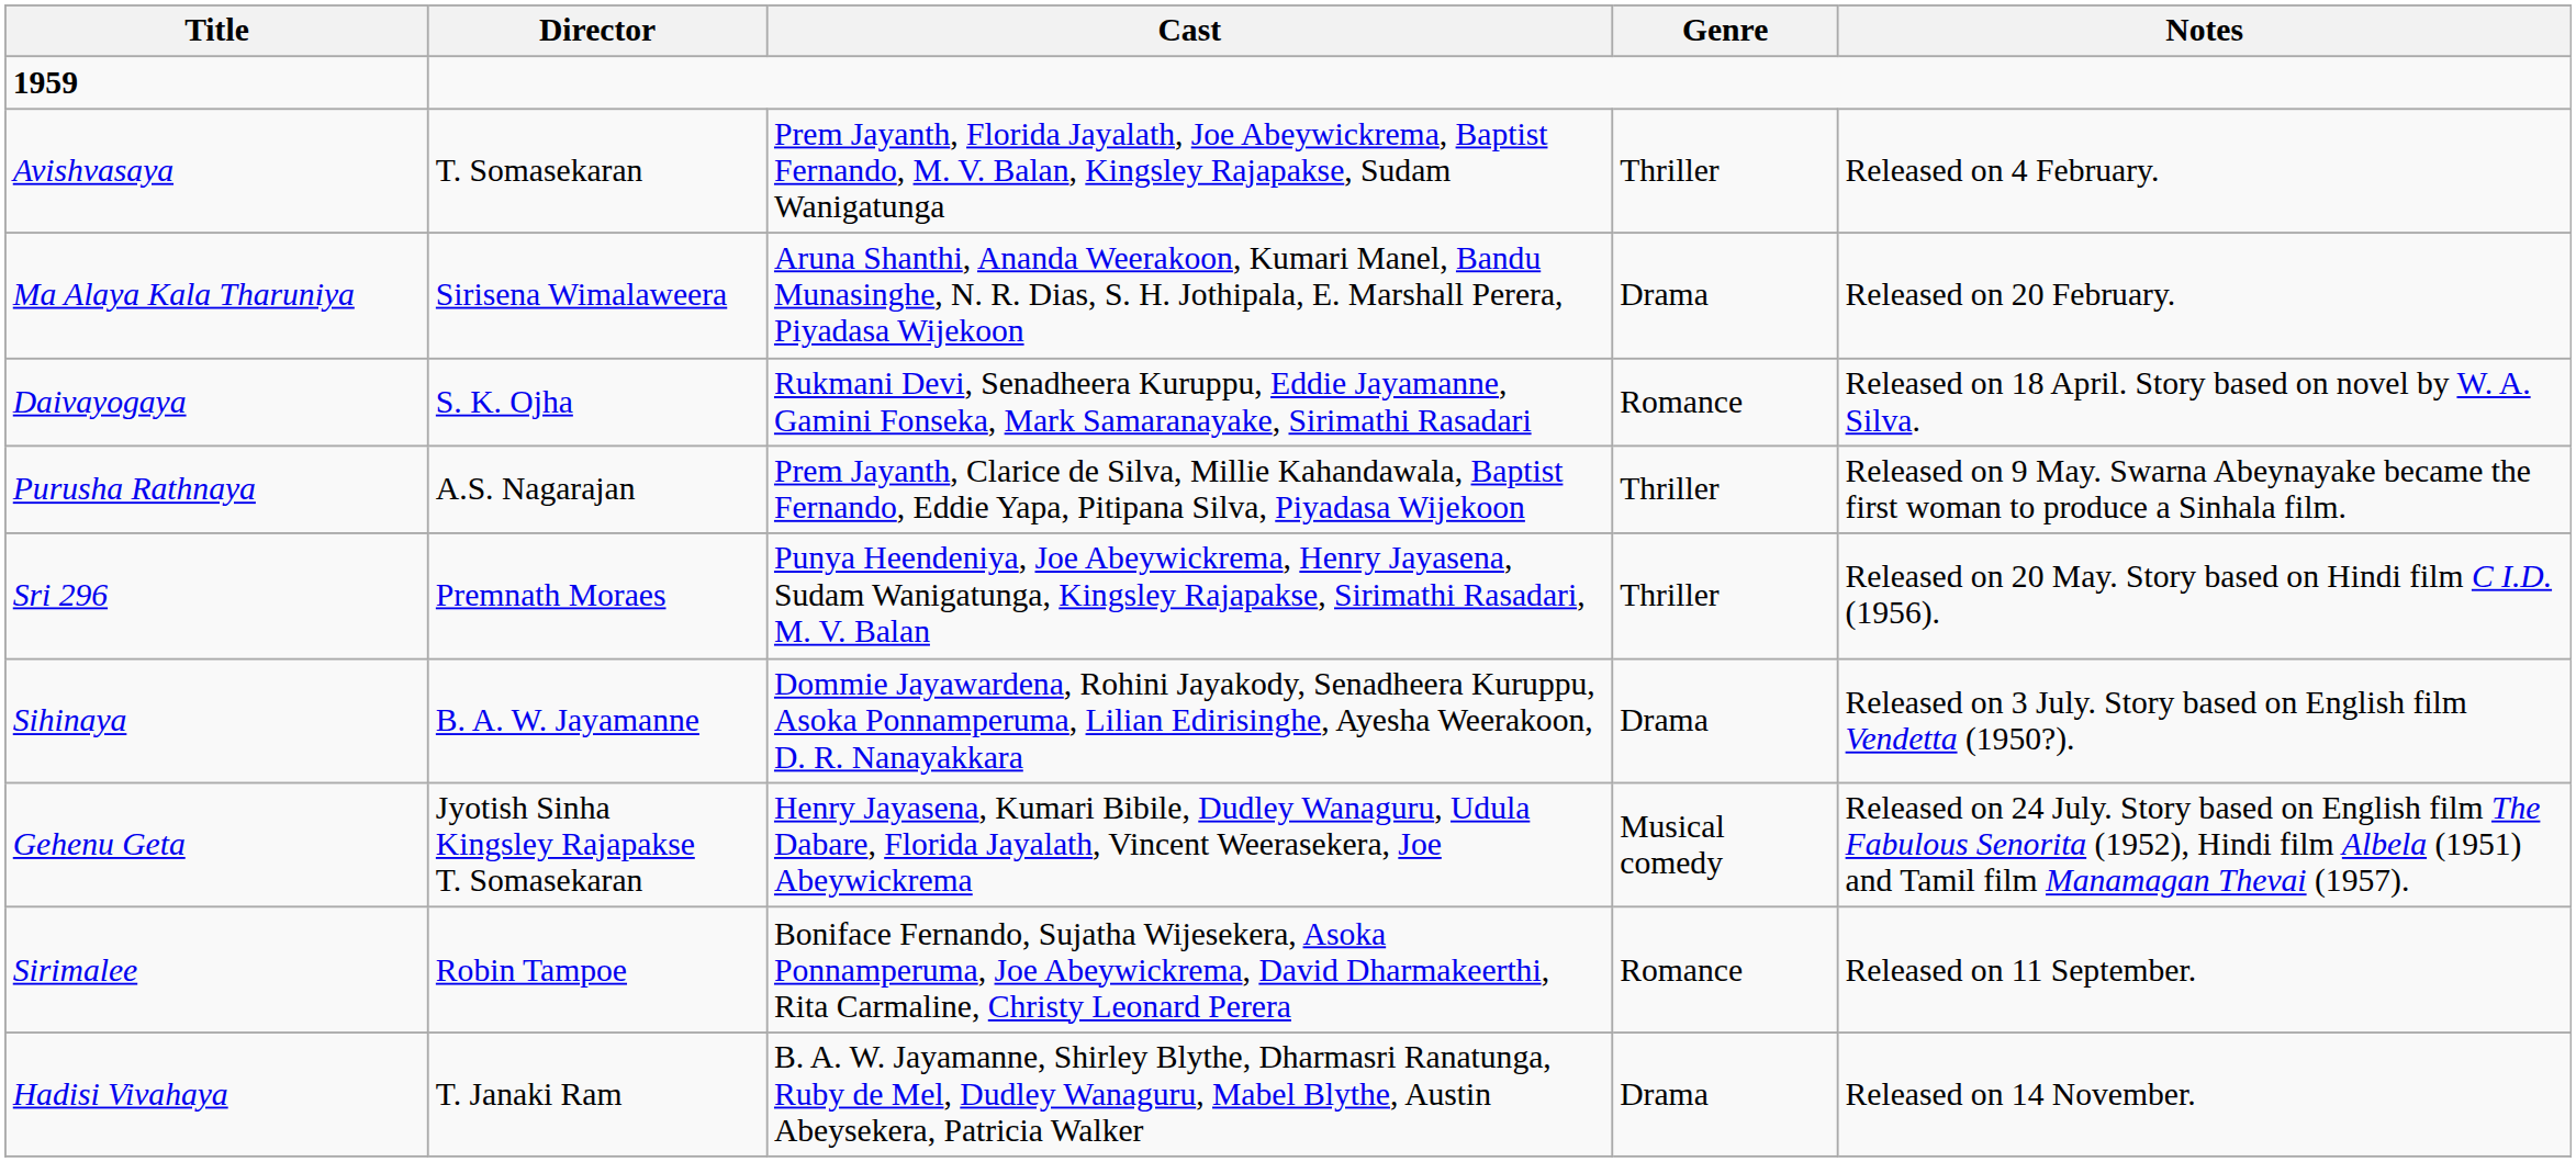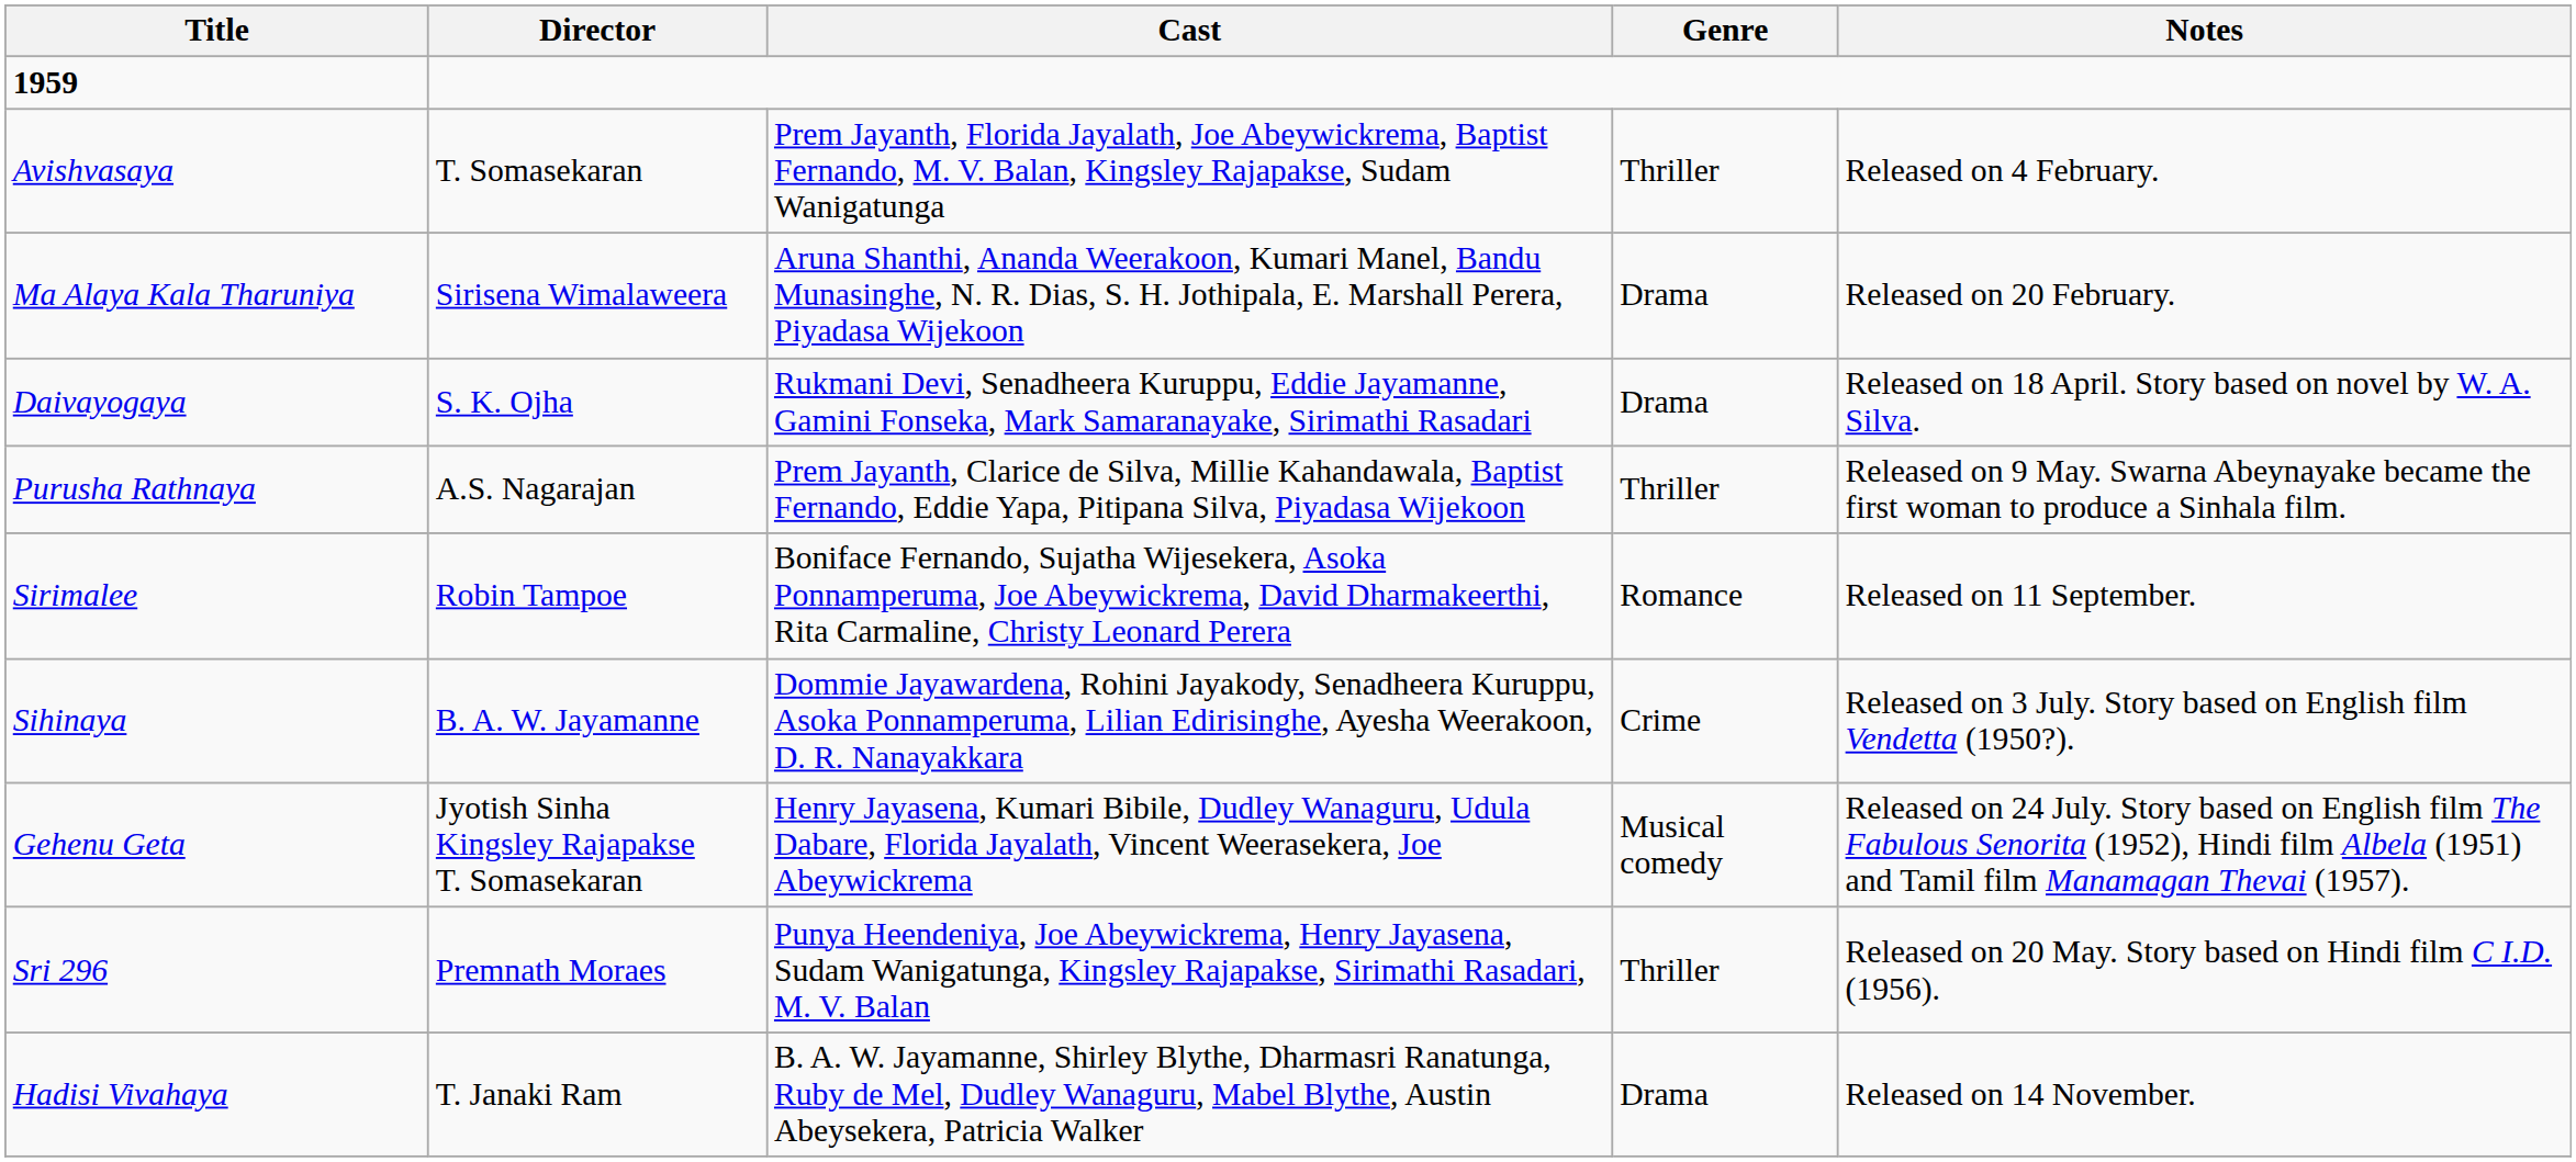Daivayogaya | Genre: Romance -> Drama
rows swapped: Sri 296 <-> Sirimalee
Sihinaya | Genre: Drama -> Crime
